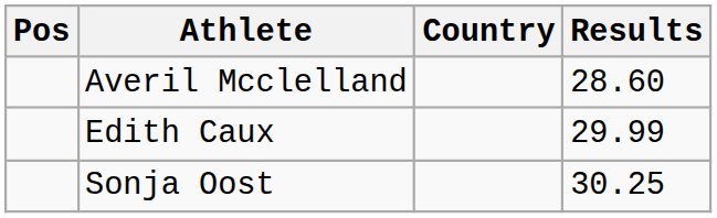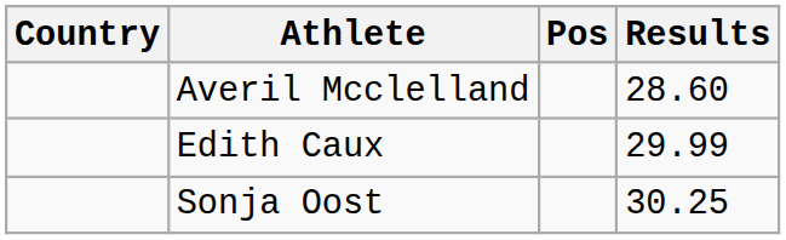columns swapped: Pos <-> Country
